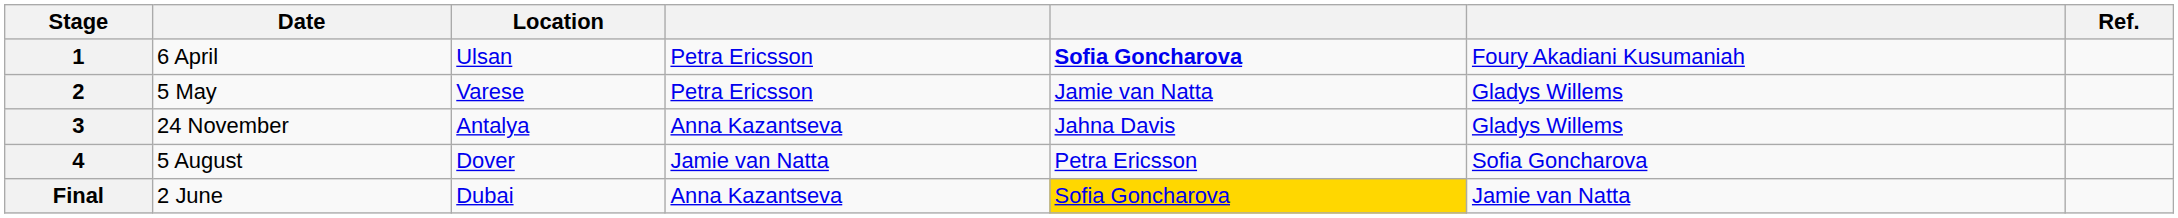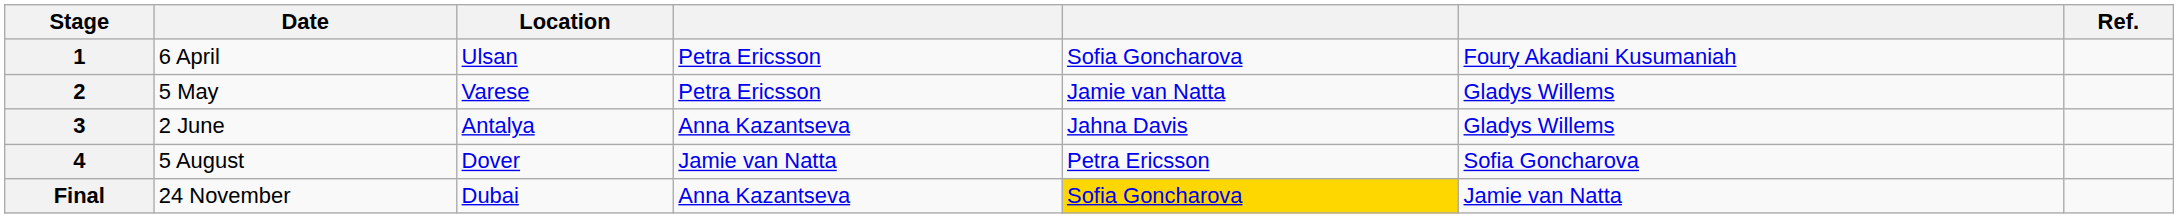1 | column 5: bold -> normal
3 | Date: 24 November -> 2 June
Final | Date: 2 June -> 24 November
